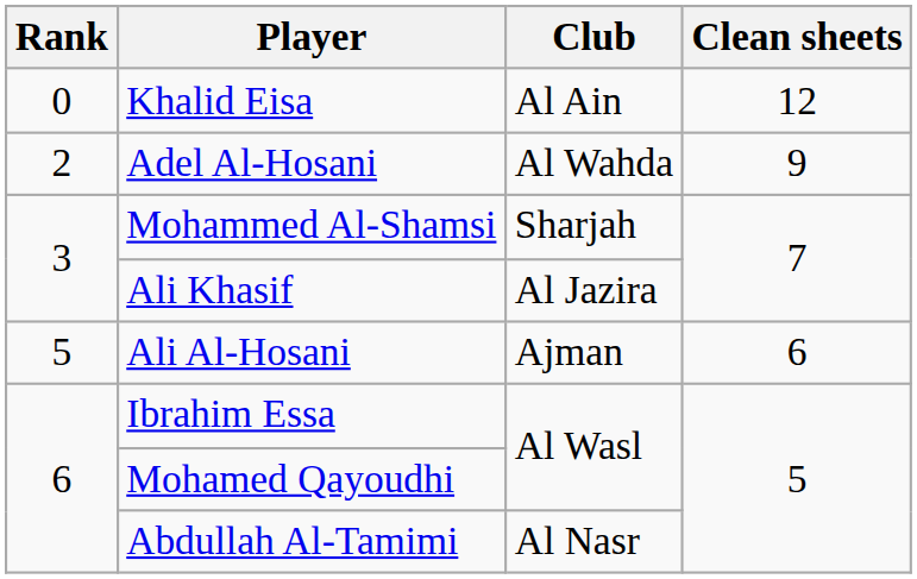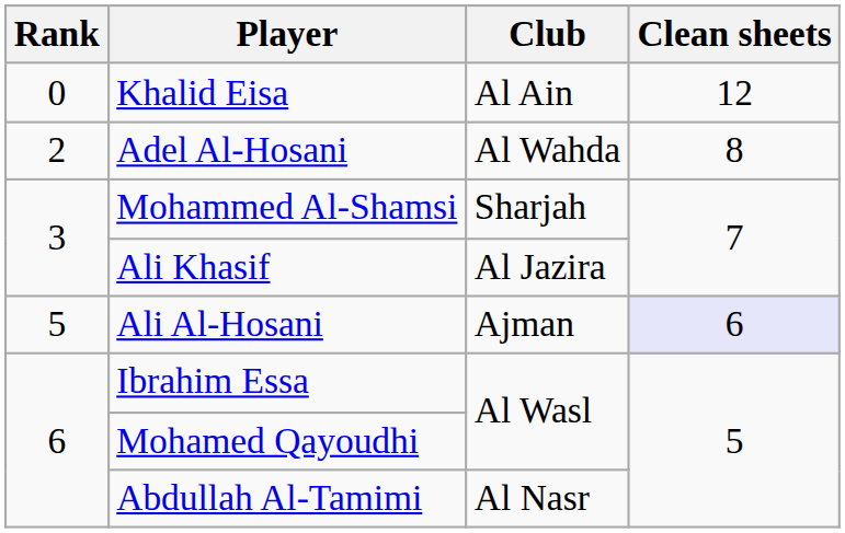Adel Al-Hosani | Clean sheets: 9 -> 8
Ali Al-Hosani | Clean sheets: no background -> lavender background
